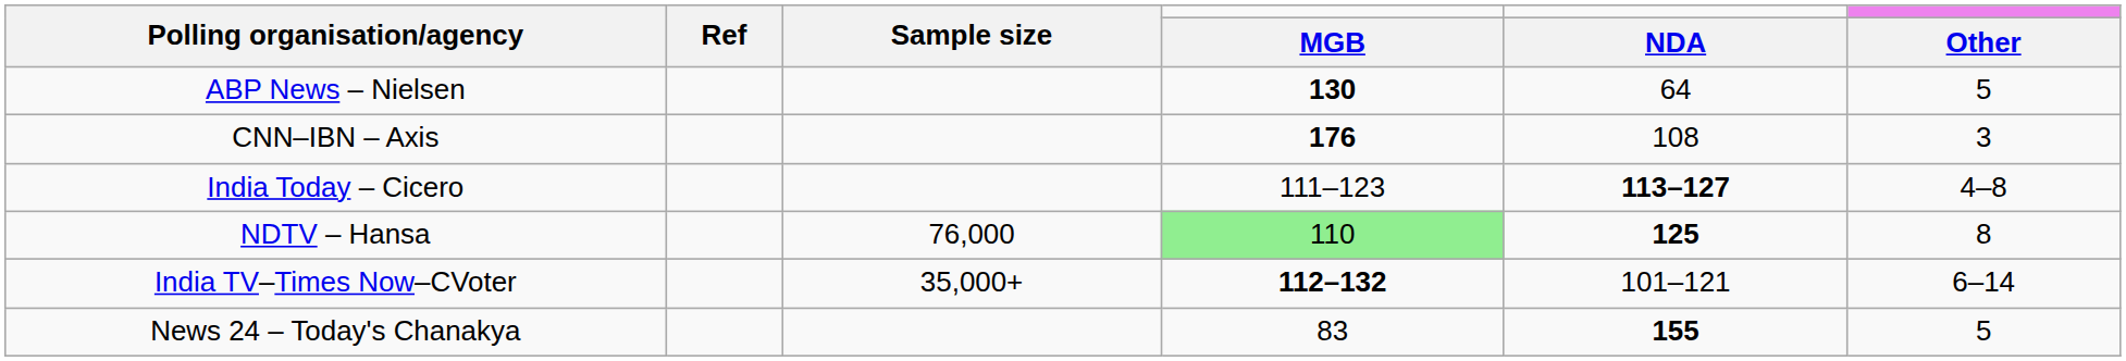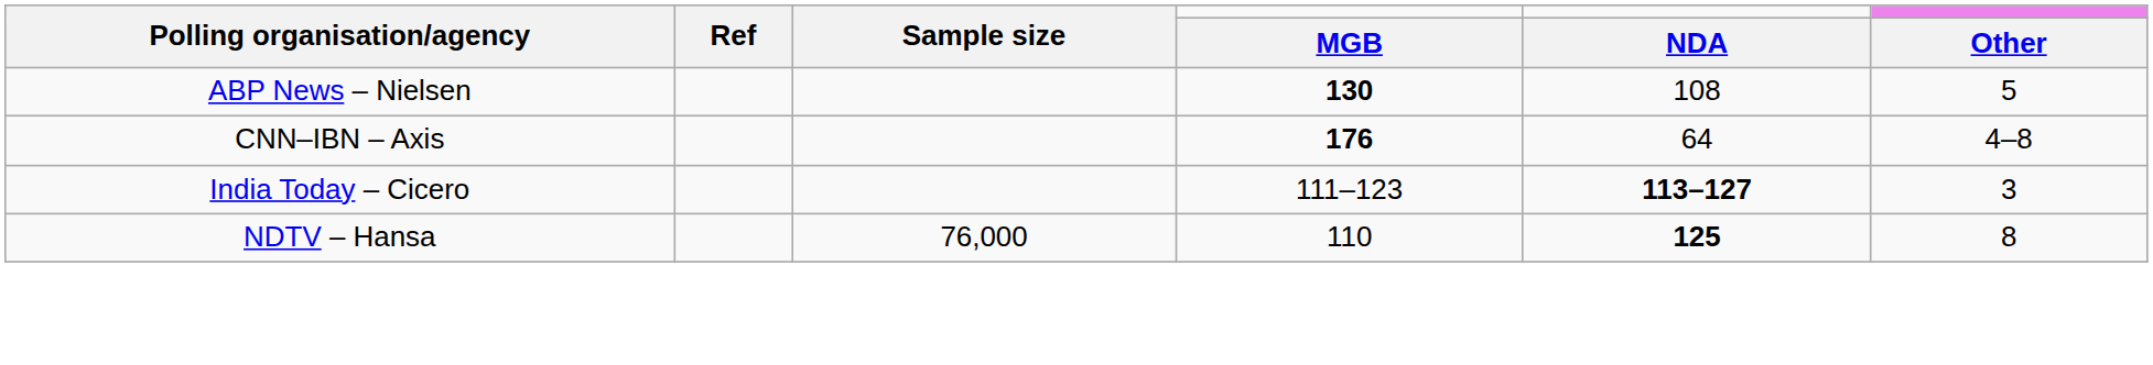ABP News – Nielsen | NDA: 64 -> 108
CNN–IBN – Axis | NDA: 108 -> 64
CNN–IBN – Axis | Other: 3 -> 4–8
India Today – Cicero | Other: 4–8 -> 3
NDTV – Hansa | MGB: lightgreen background -> no background
- row: India TV–Times Now–CVoter | 35,000+ | 112–132 | 101–121 | 6–14
- row: News 24 – Today's Chanakya | 83 | 155 | 5
